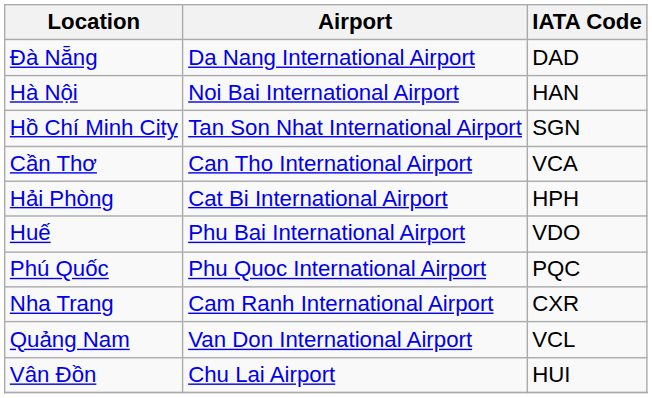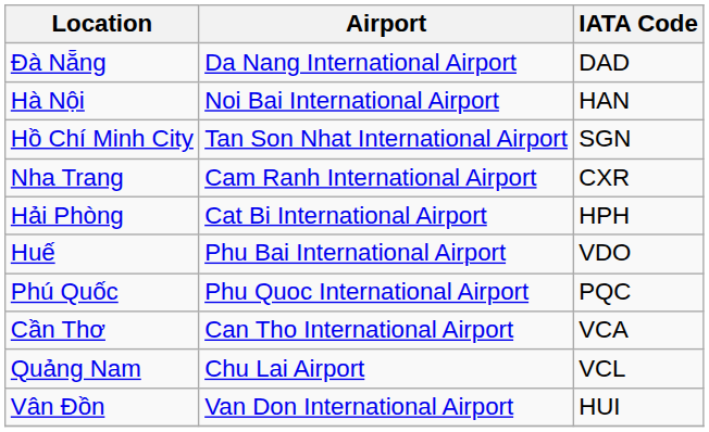rows swapped: Cần Thơ <-> Nha Trang
Quảng Nam | Airport: Van Don International Airport -> Chu Lai Airport
Vân Đồn | Airport: Chu Lai Airport -> Van Don International Airport
